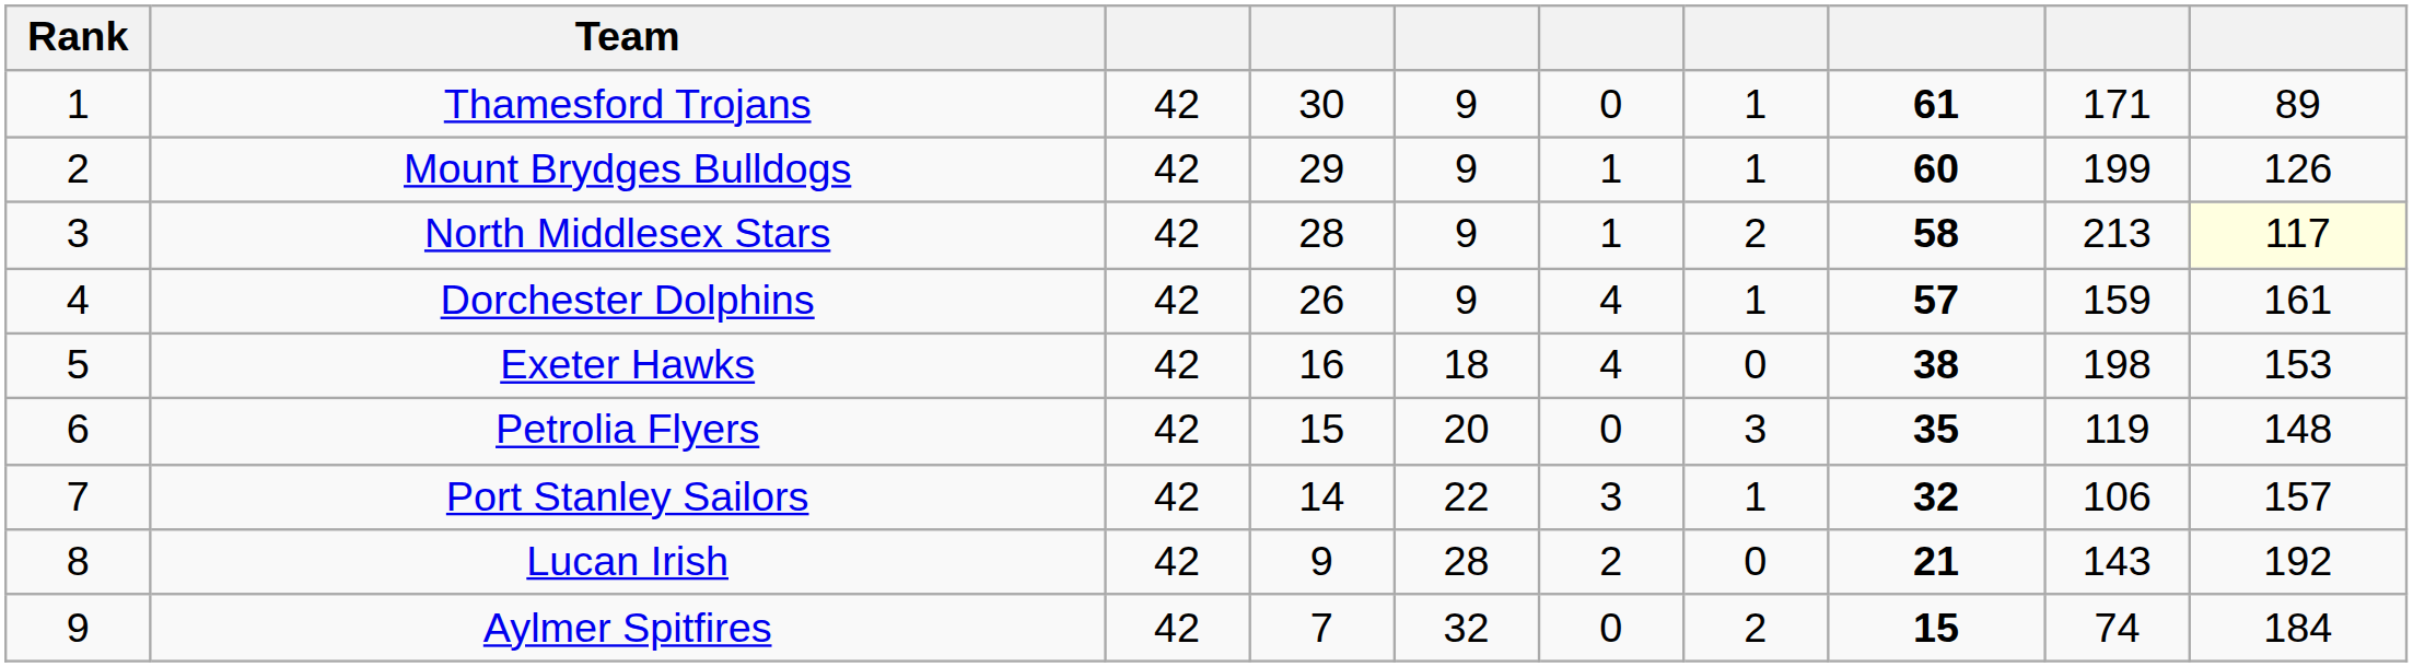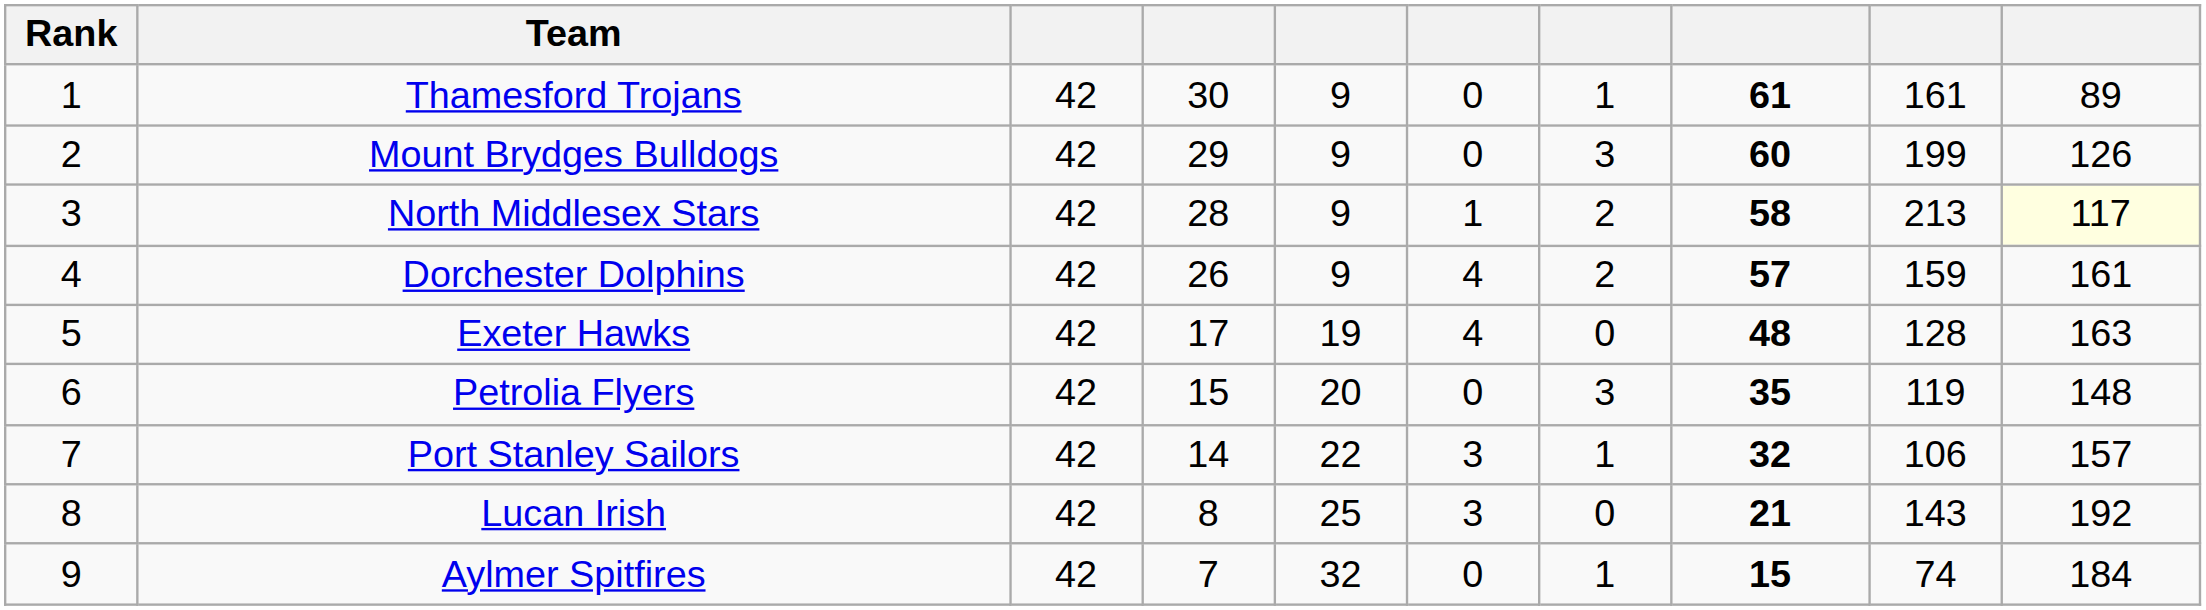Thamesford Trojans | column 9: 171 -> 161
Mount Brydges Bulldogs | column 6: 1 -> 0
Mount Brydges Bulldogs | column 7: 1 -> 3
Dorchester Dolphins | column 7: 1 -> 2
Exeter Hawks | column 4: 16 -> 17
Exeter Hawks | column 5: 18 -> 19
Exeter Hawks | column 8: 38 -> 48
Exeter Hawks | column 9: 198 -> 128
Exeter Hawks | column 10: 153 -> 163
Lucan Irish | column 4: 9 -> 8
Lucan Irish | column 5: 28 -> 25
Lucan Irish | column 6: 2 -> 3
Aylmer Spitfires | column 7: 2 -> 1
